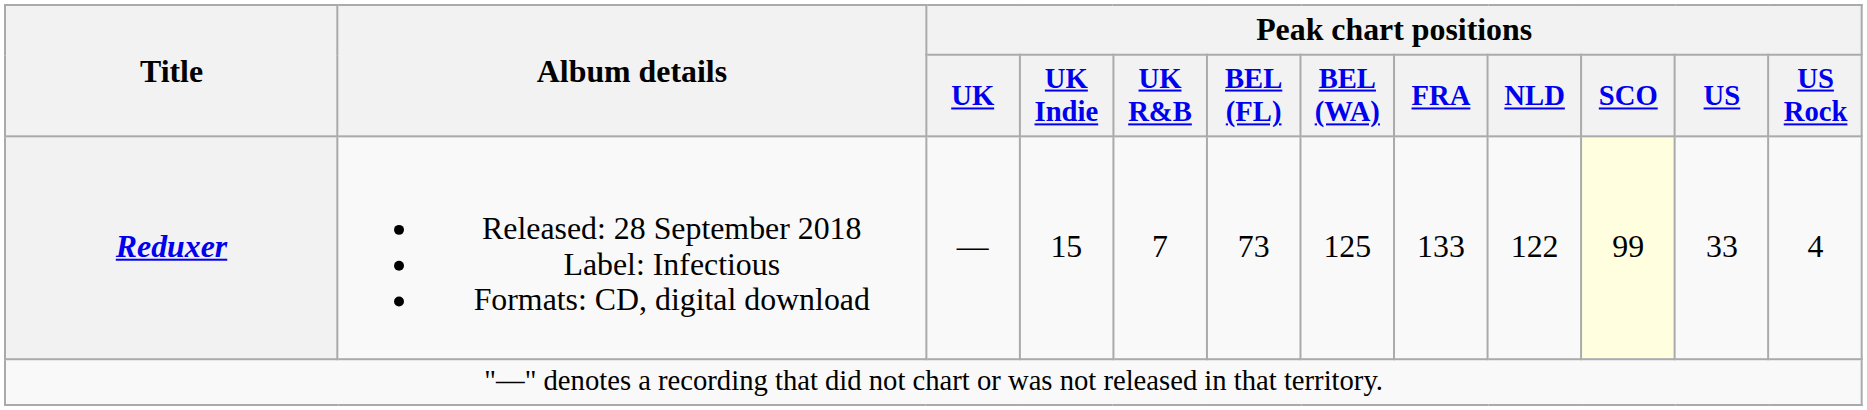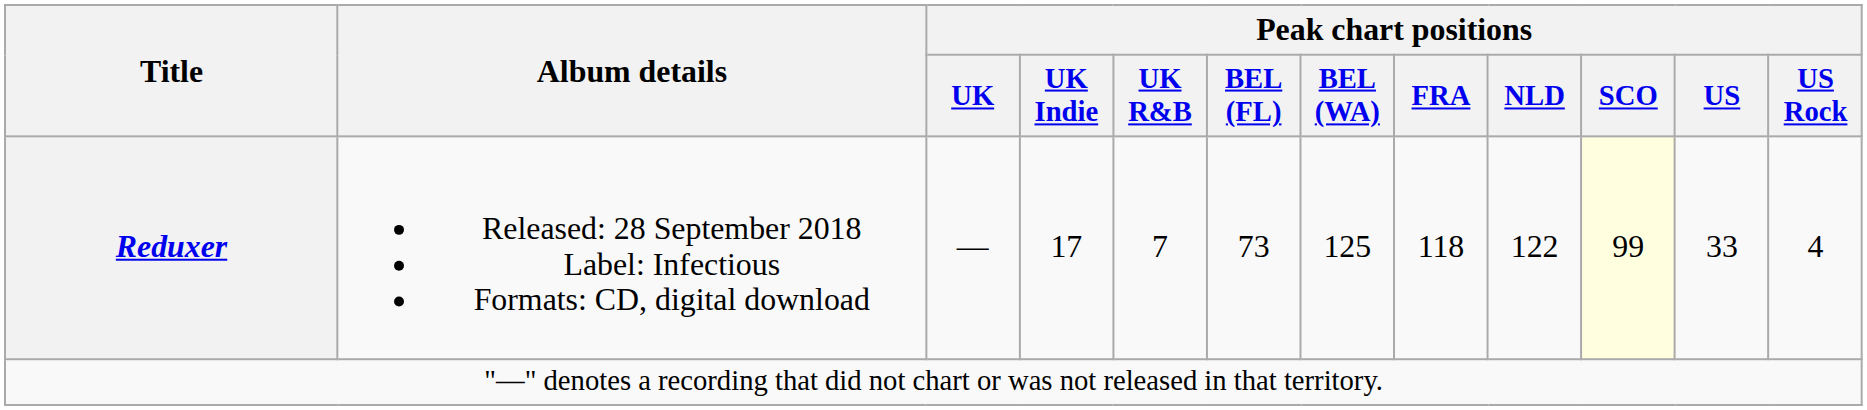Reduxer | Peak chart positions / UK Indie: 15 -> 17
Reduxer | Peak chart positions / FRA: 133 -> 118
